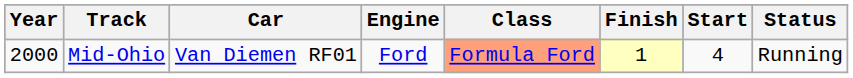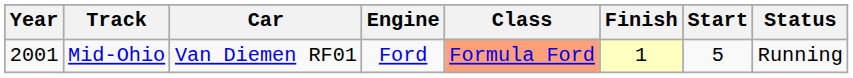Mid-Ohio | Year: 2000 -> 2001
Mid-Ohio | Start: 4 -> 5
